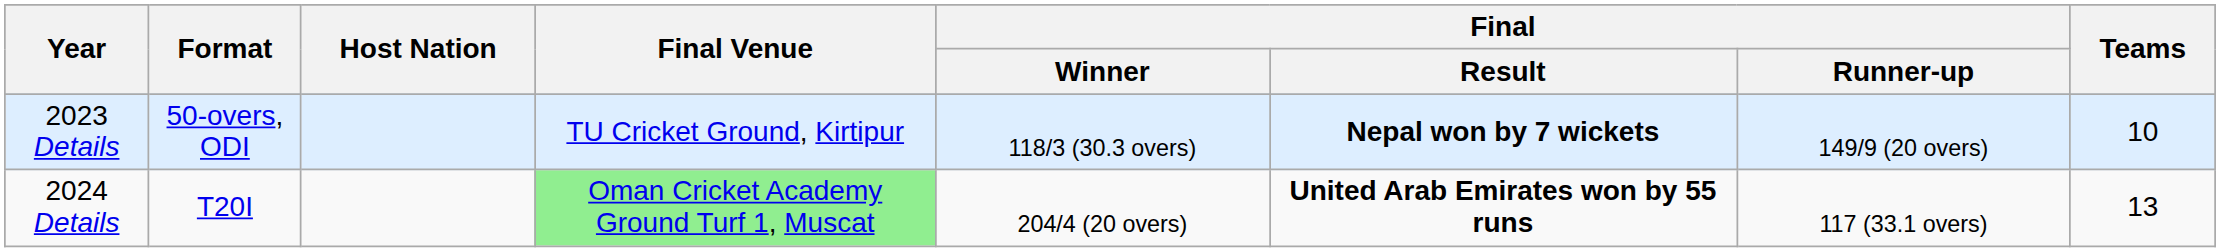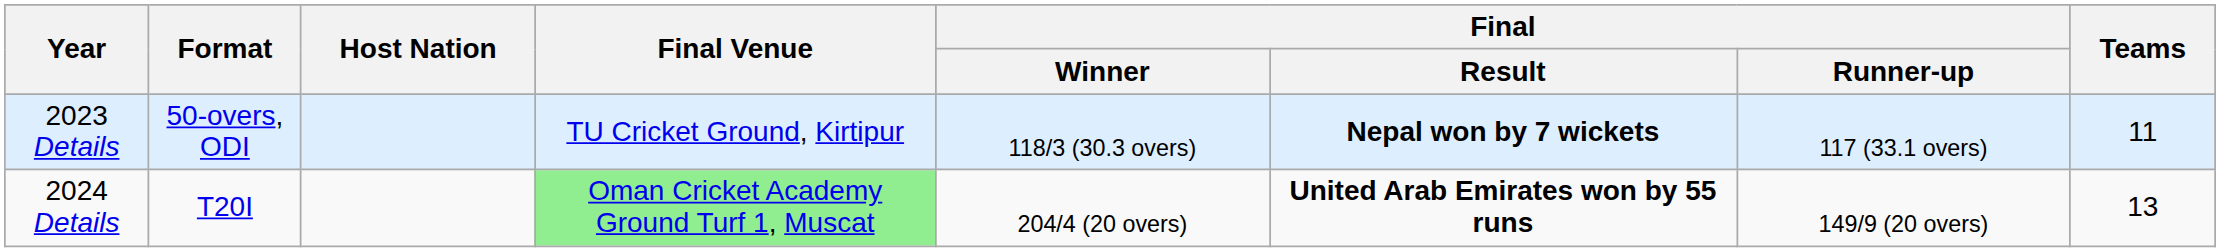2023 Details | Final / Runner-up: 149/9 (20 overs) -> 117 (33.1 overs)
2023 Details | Teams: 10 -> 11
2024 Details | Final / Runner-up: 117 (33.1 overs) -> 149/9 (20 overs)
